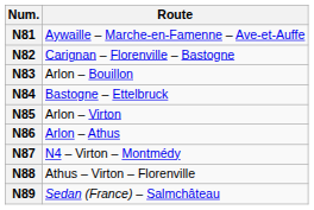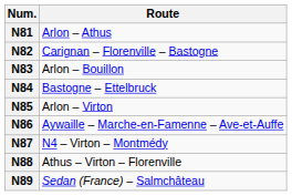N81 | Route: Aywaille – Marche-en-Famenne – Ave-et-Auffe -> Arlon – Athus
N86 | Route: Arlon – Athus -> Aywaille – Marche-en-Famenne – Ave-et-Auffe
